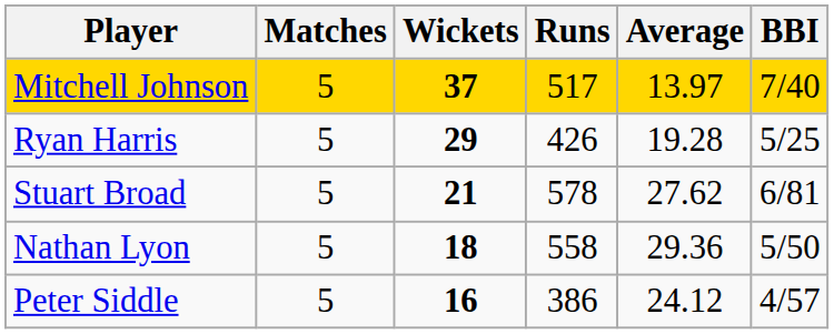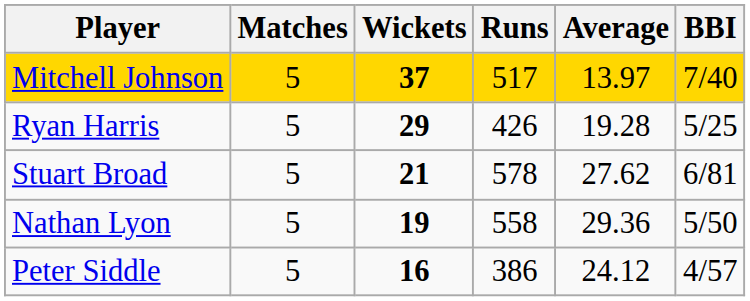Nathan Lyon | Wickets: 18 -> 19
